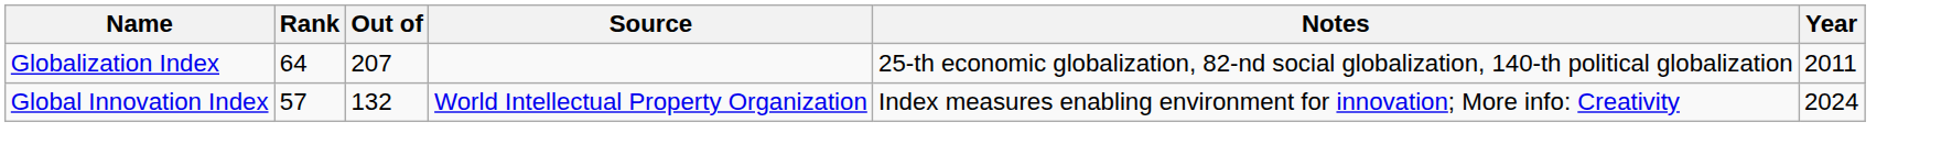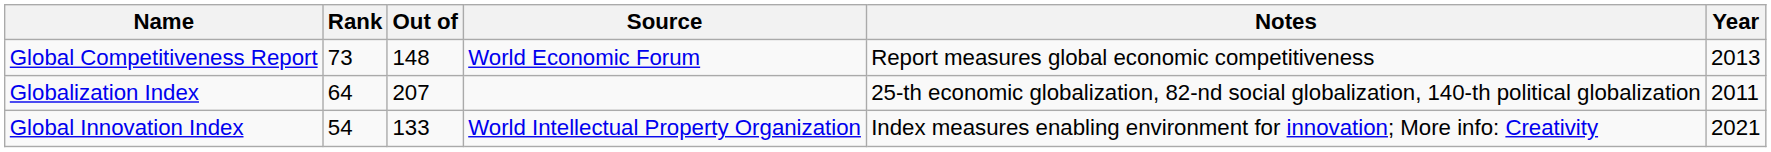+ row: Global Competitiveness Report | 73 | 148 | World Economic Forum | Report measures global economic competitiveness | 2013
Global Innovation Index | Rank: 57 -> 54
Global Innovation Index | Out of: 132 -> 133
Global Innovation Index | Year: 2024 -> 2021
